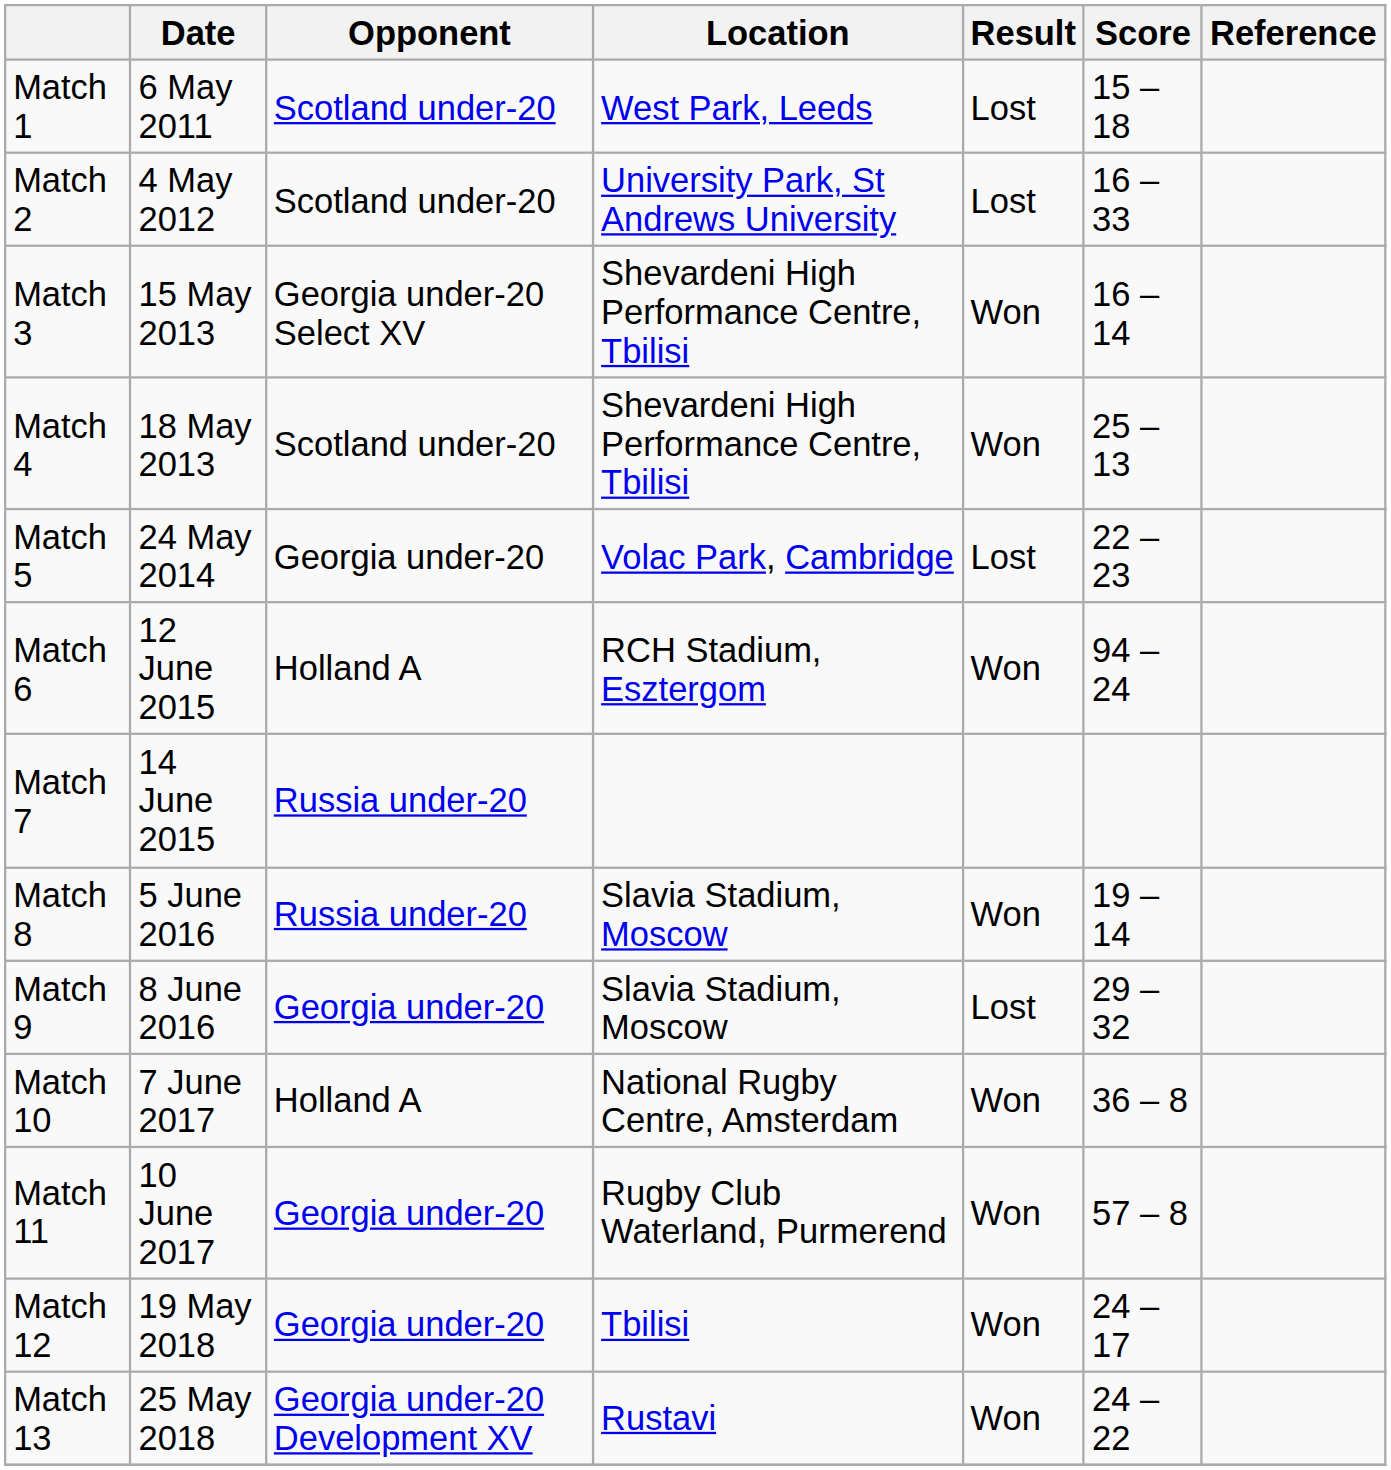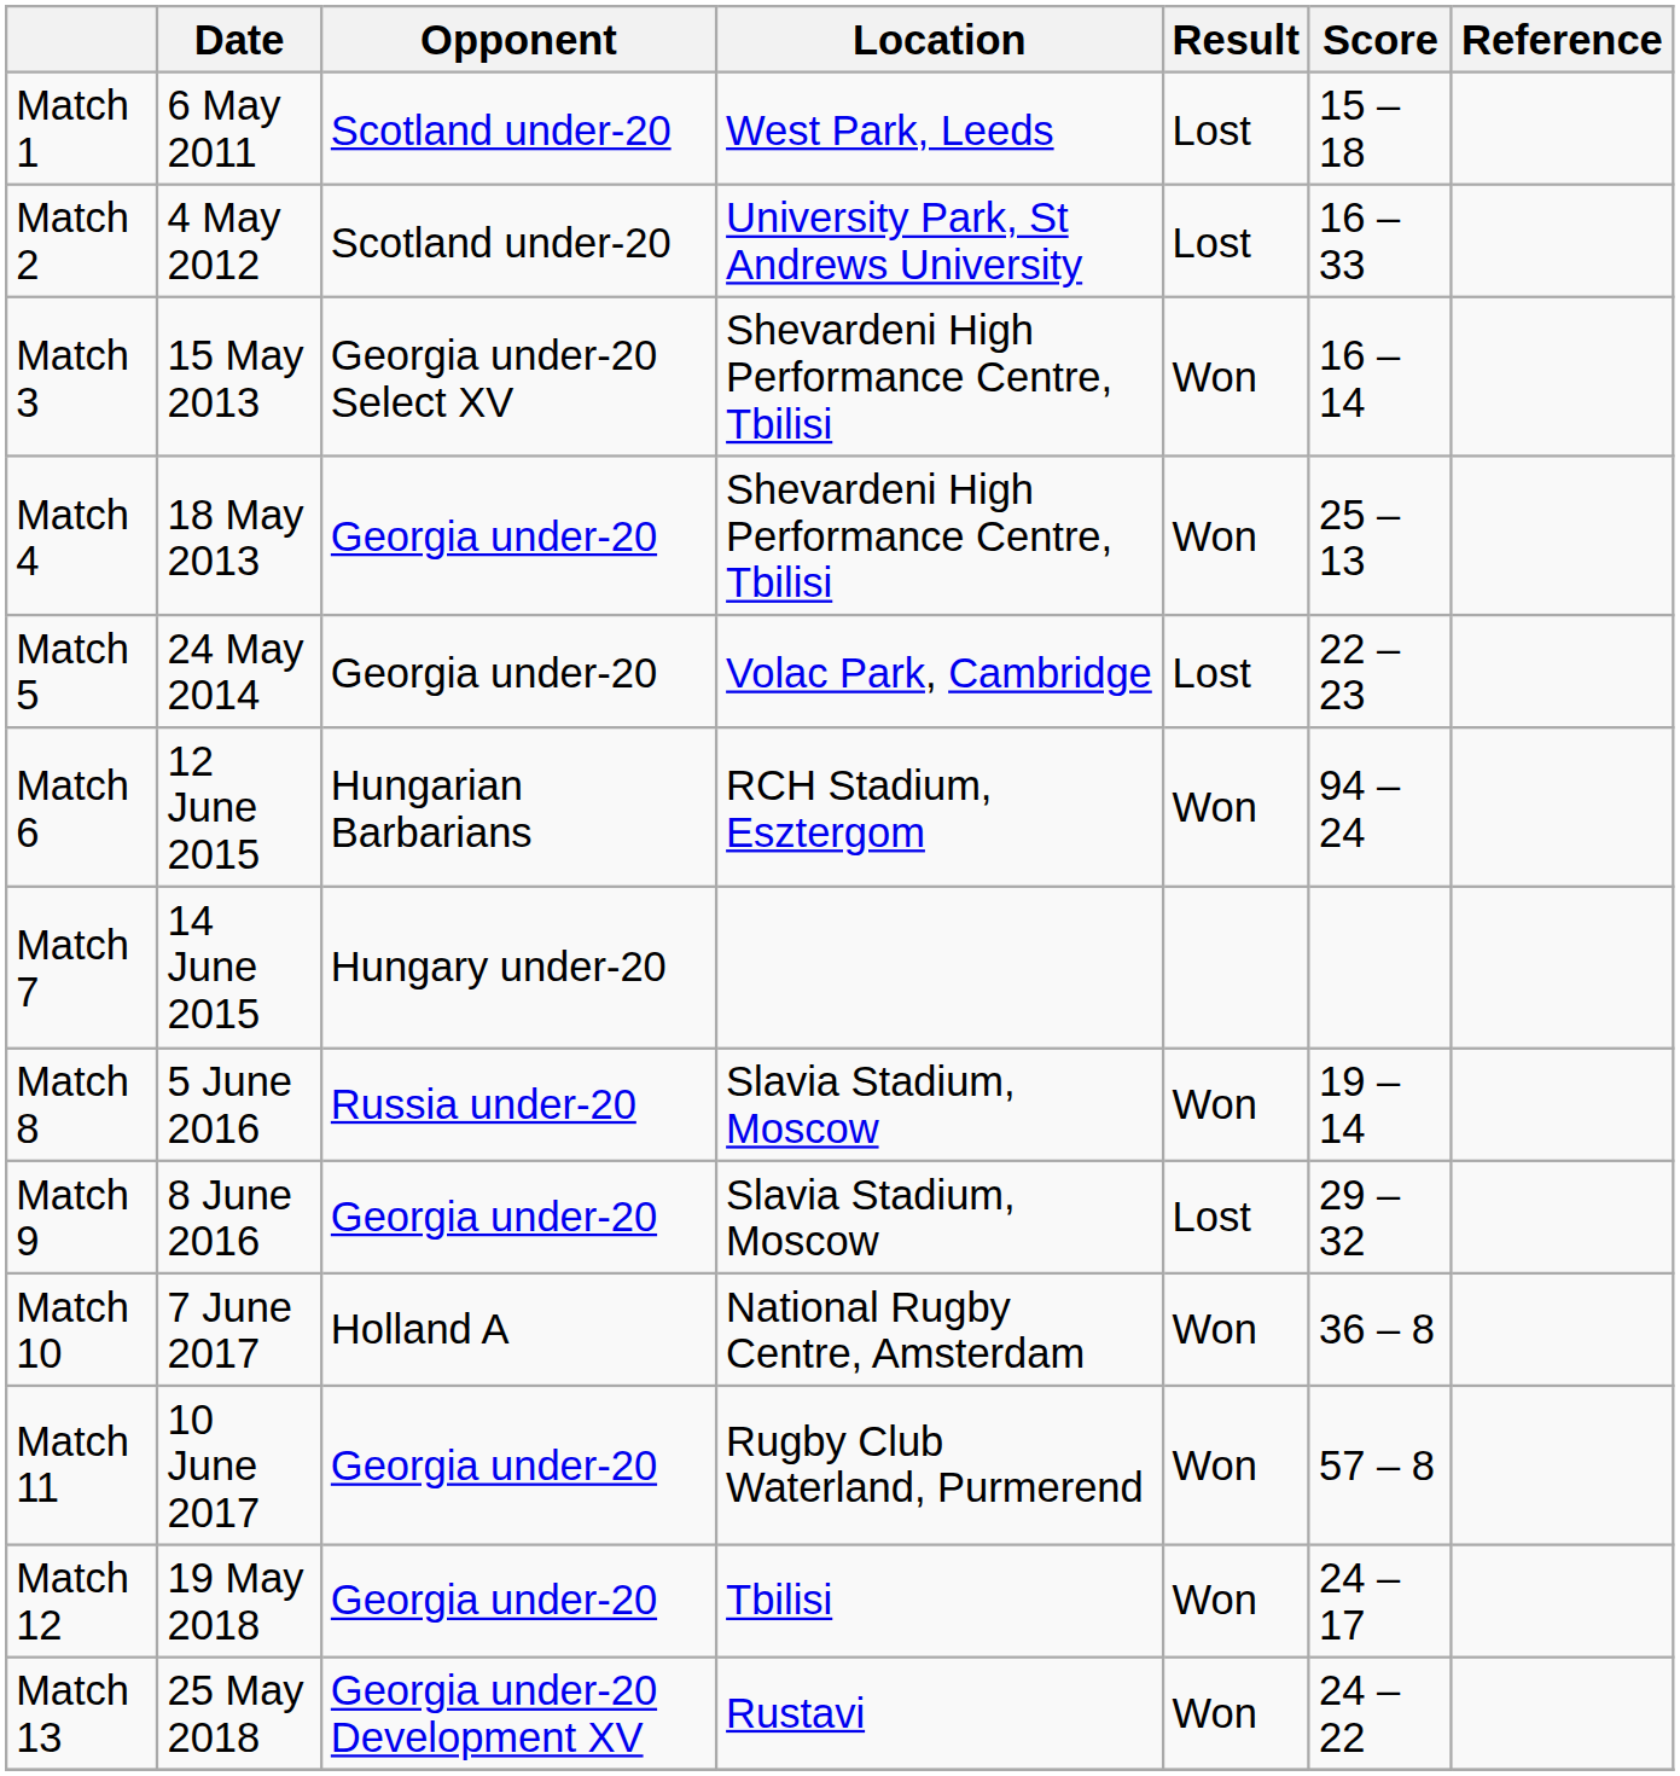Match 4 | Opponent: Scotland under-20 -> Georgia under-20
Match 6 | Opponent: Holland A -> Hungarian Barbarians
Match 7 | Opponent: Russia under-20 -> Hungary under-20
